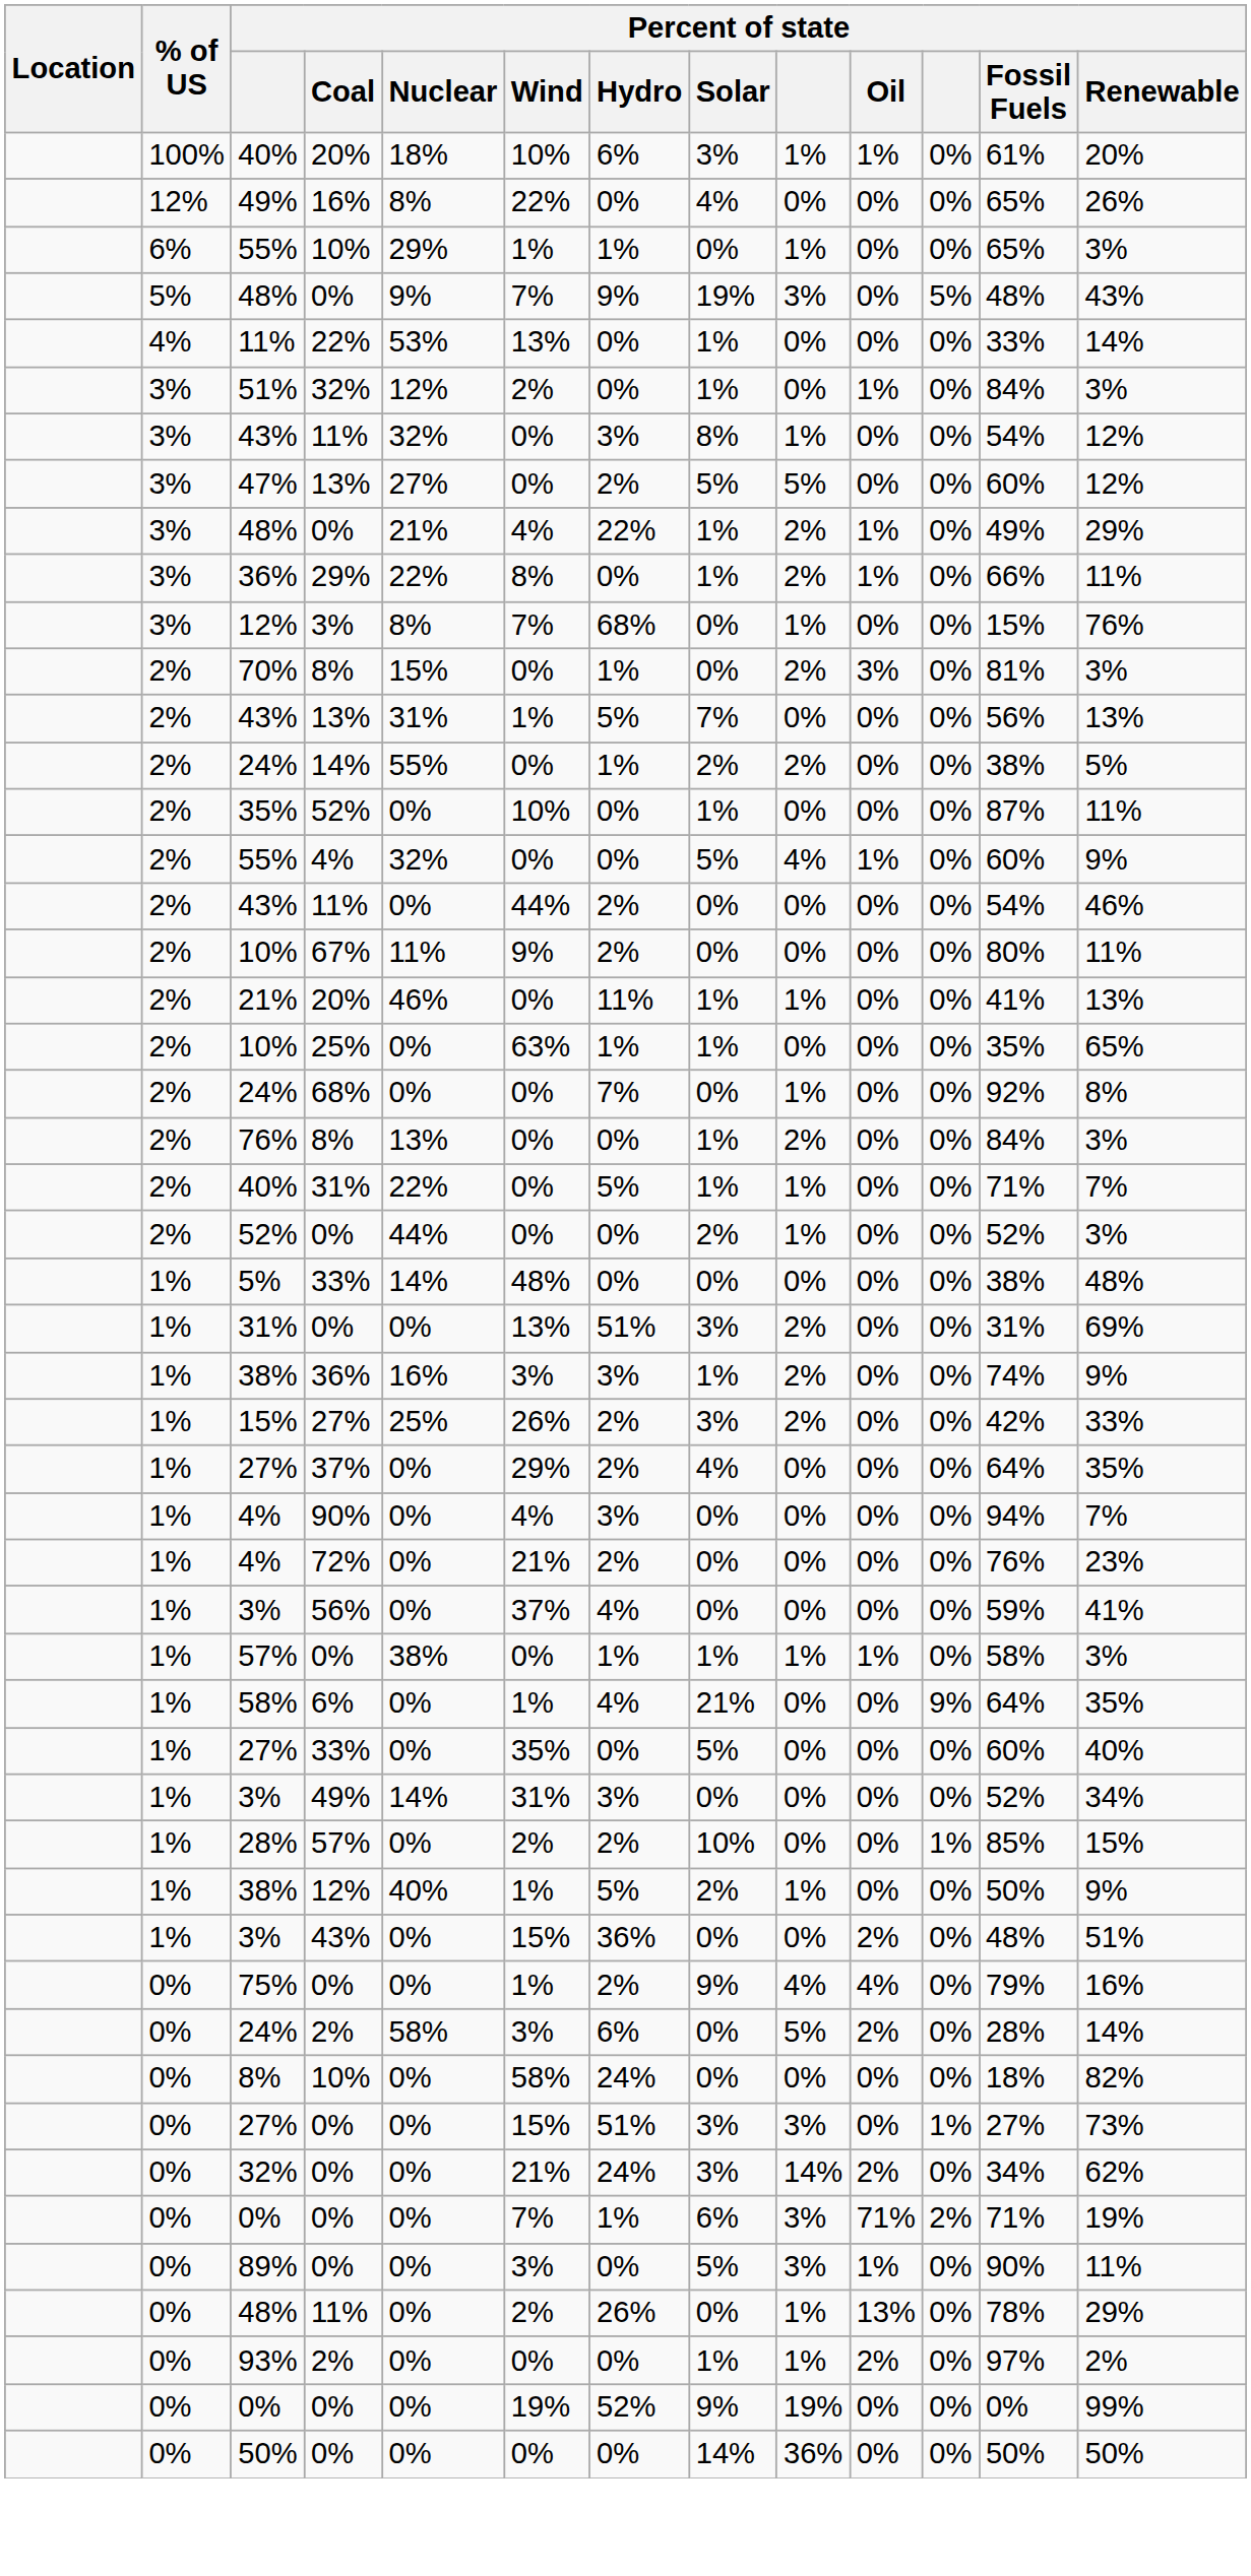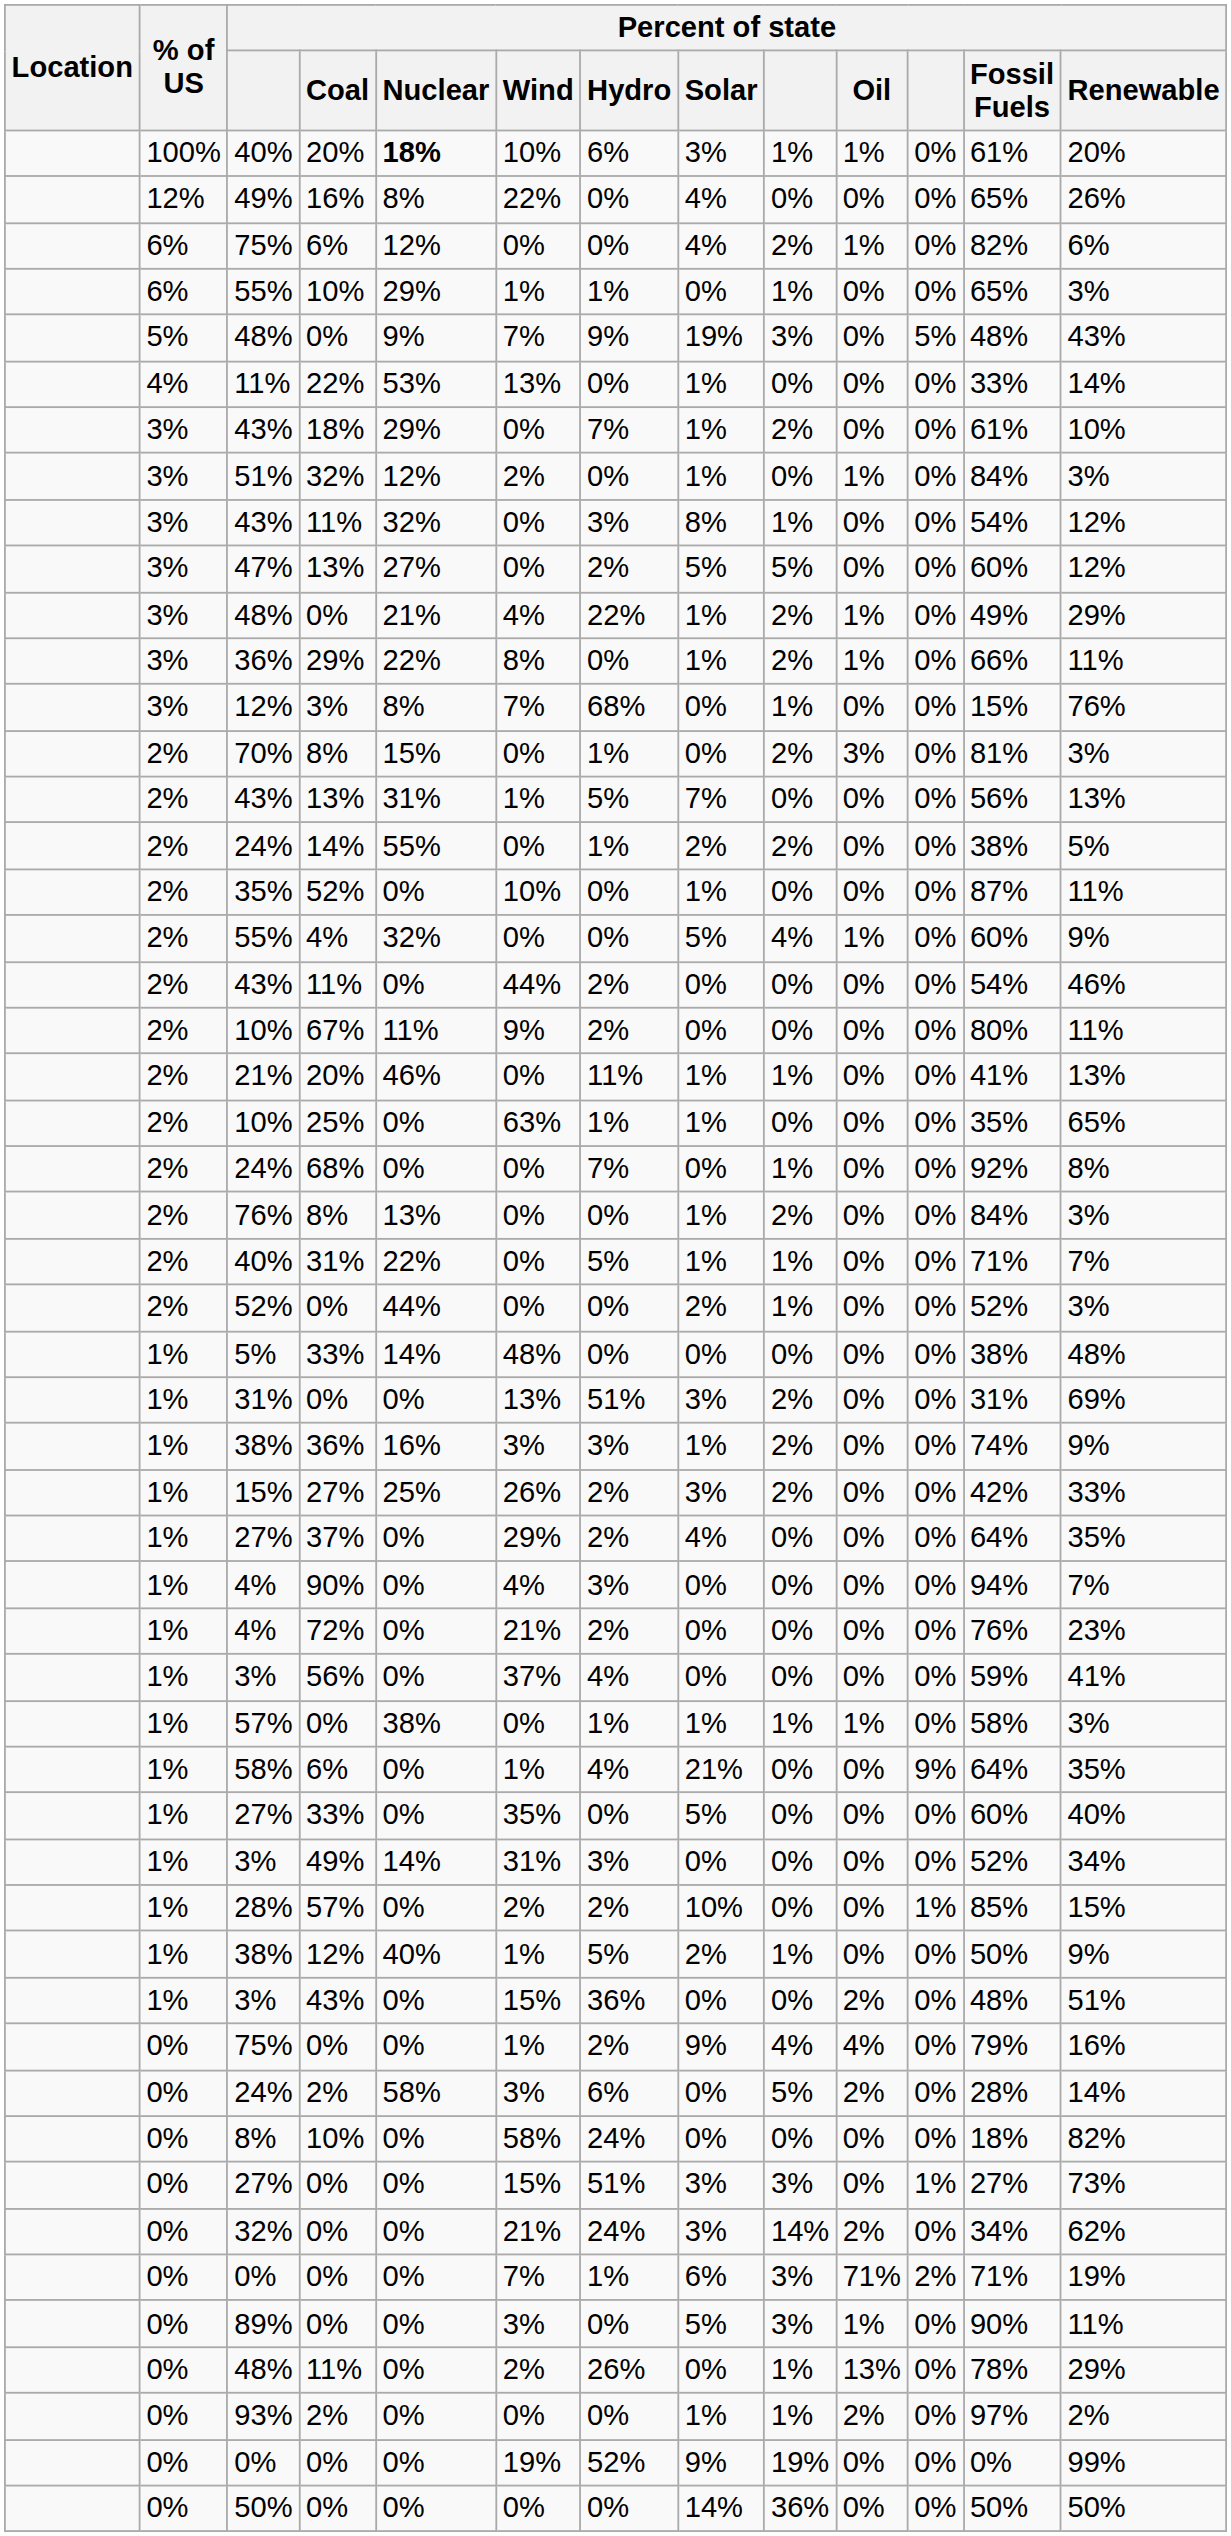40% / 20% | Percent of state / Nuclear: normal -> bold
+ row: 6% | 75% | 6% | 12% | 0% | 0% | 4% | 2% | 1% | 0% | 82% | 6%
+ row: 3% | 43% | 18% | 29% | 0% | 7% | 1% | 2% | 0% | 0% | 61% | 10%
